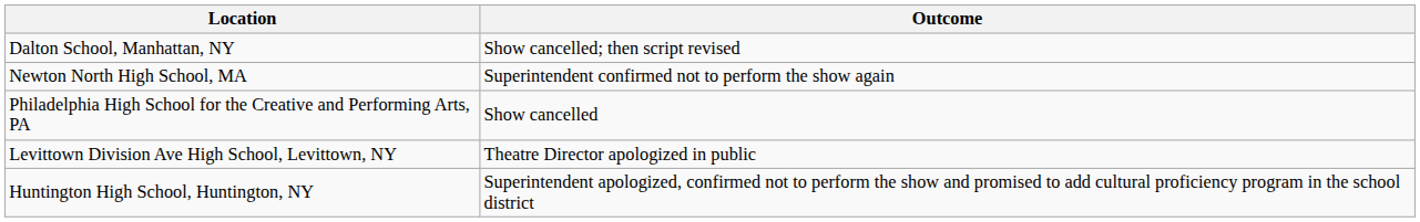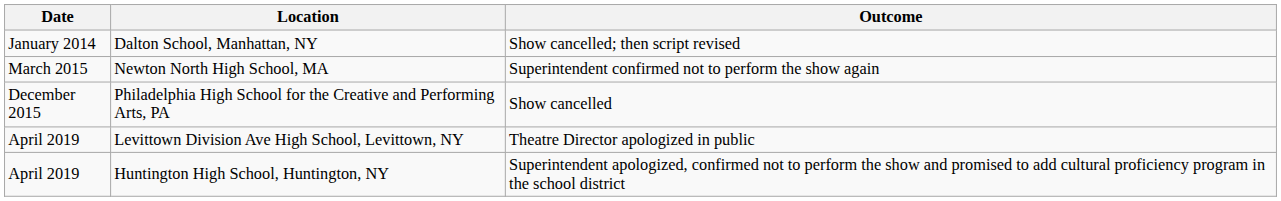+ column: Date | January 2014 | March 2015 | December 2015 | April 2019 | April 2019
